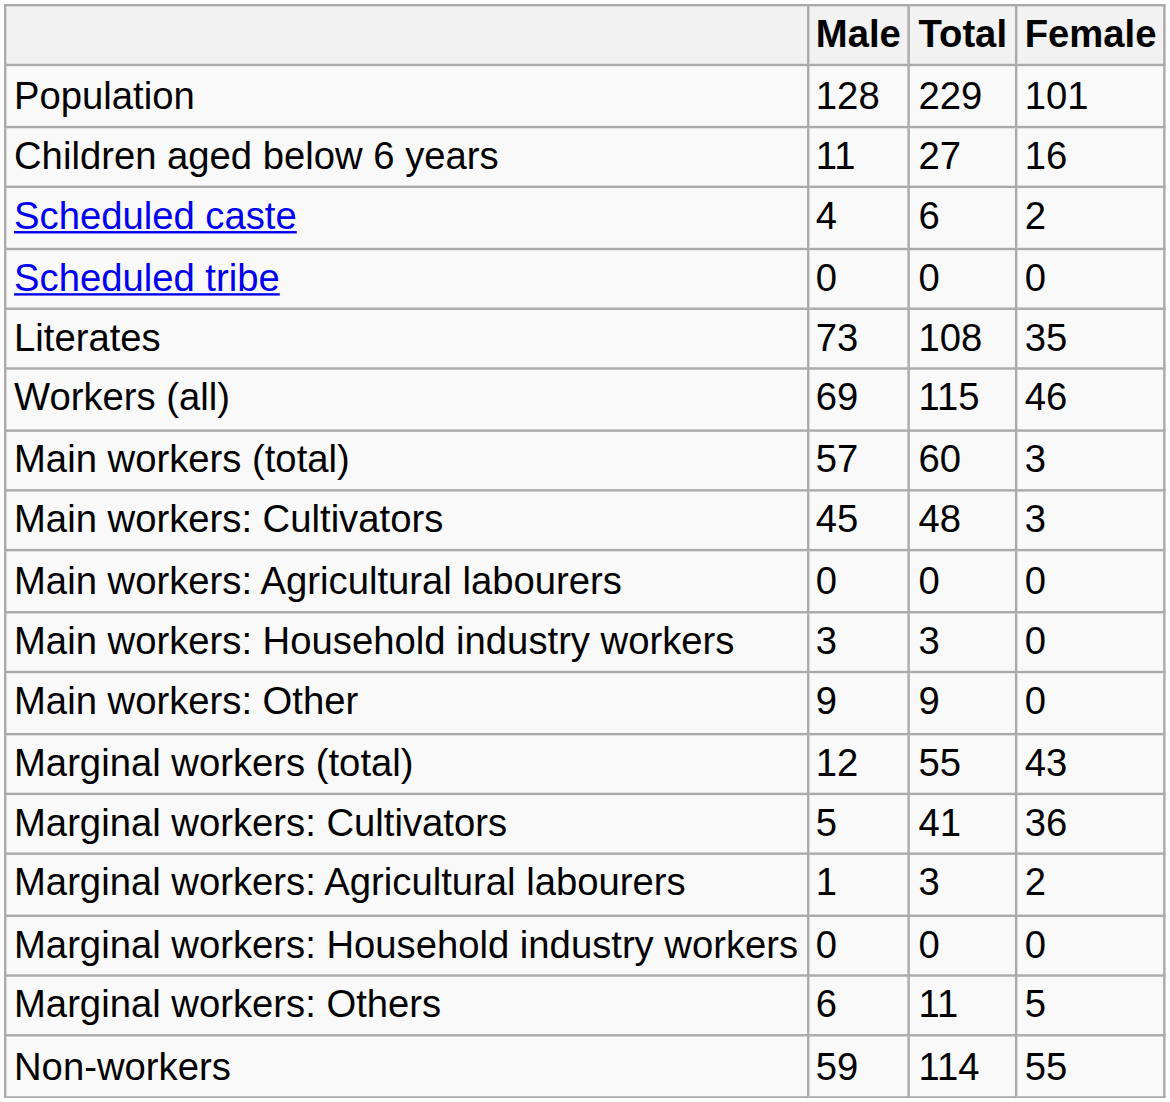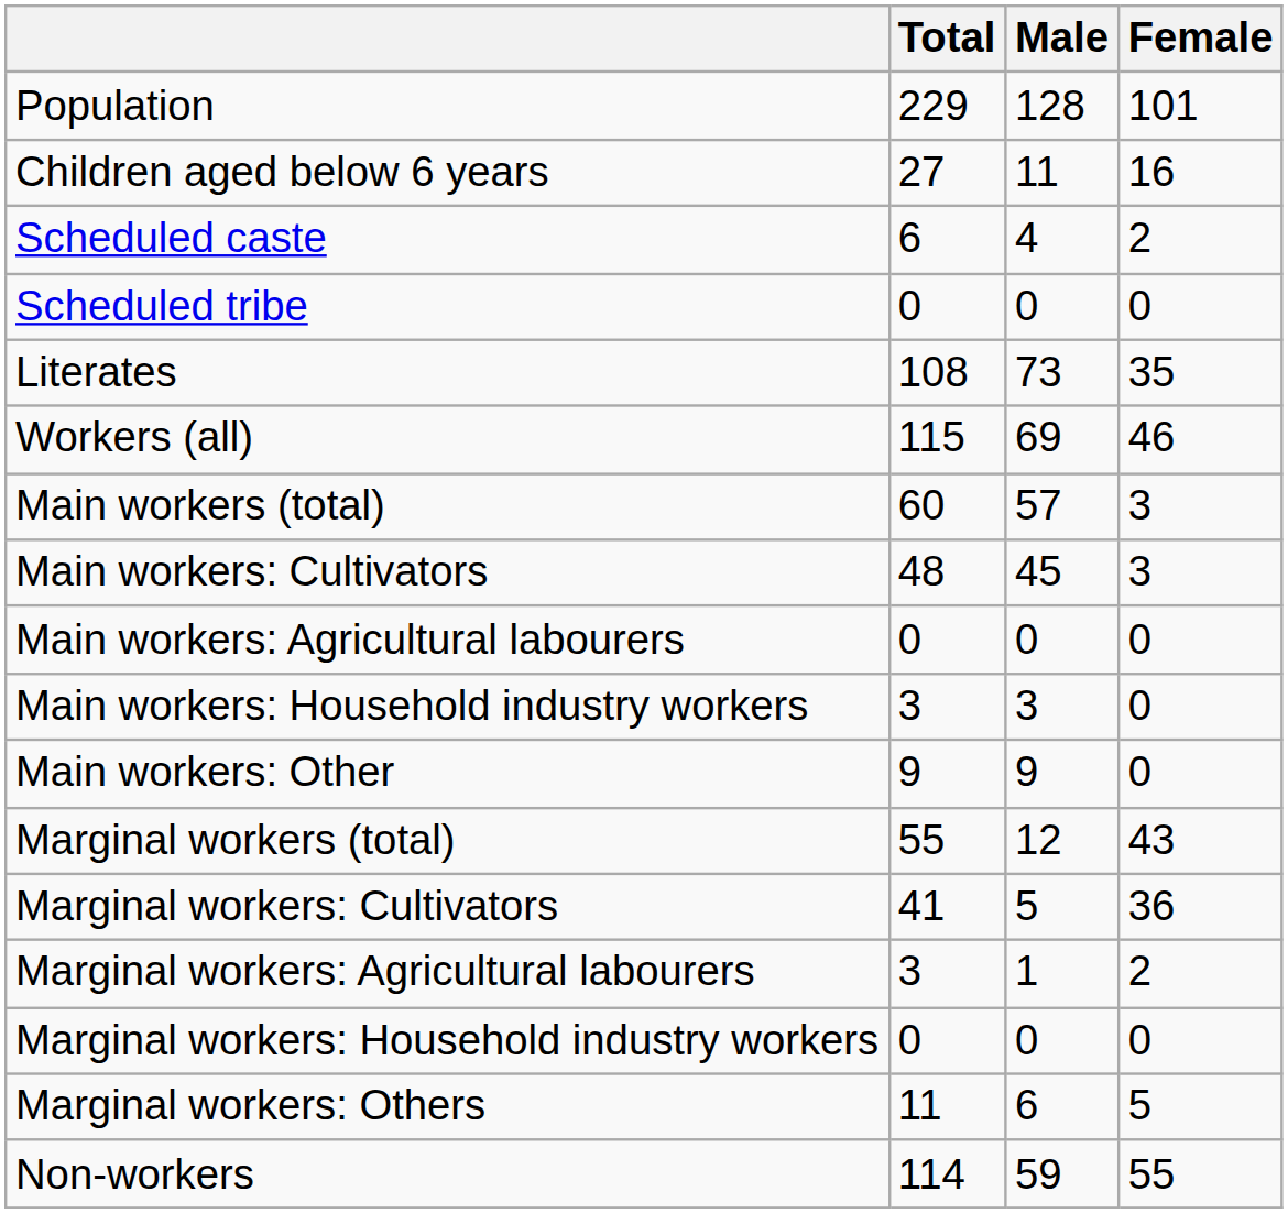columns swapped: Total <-> Male
